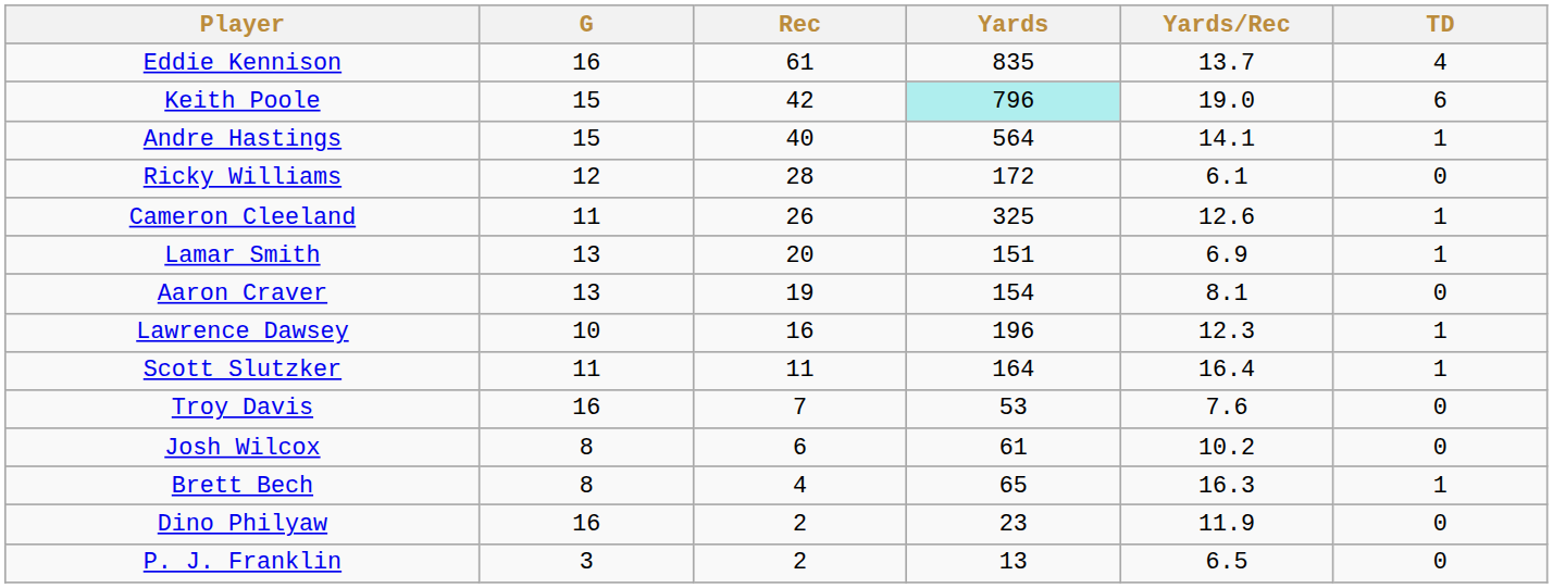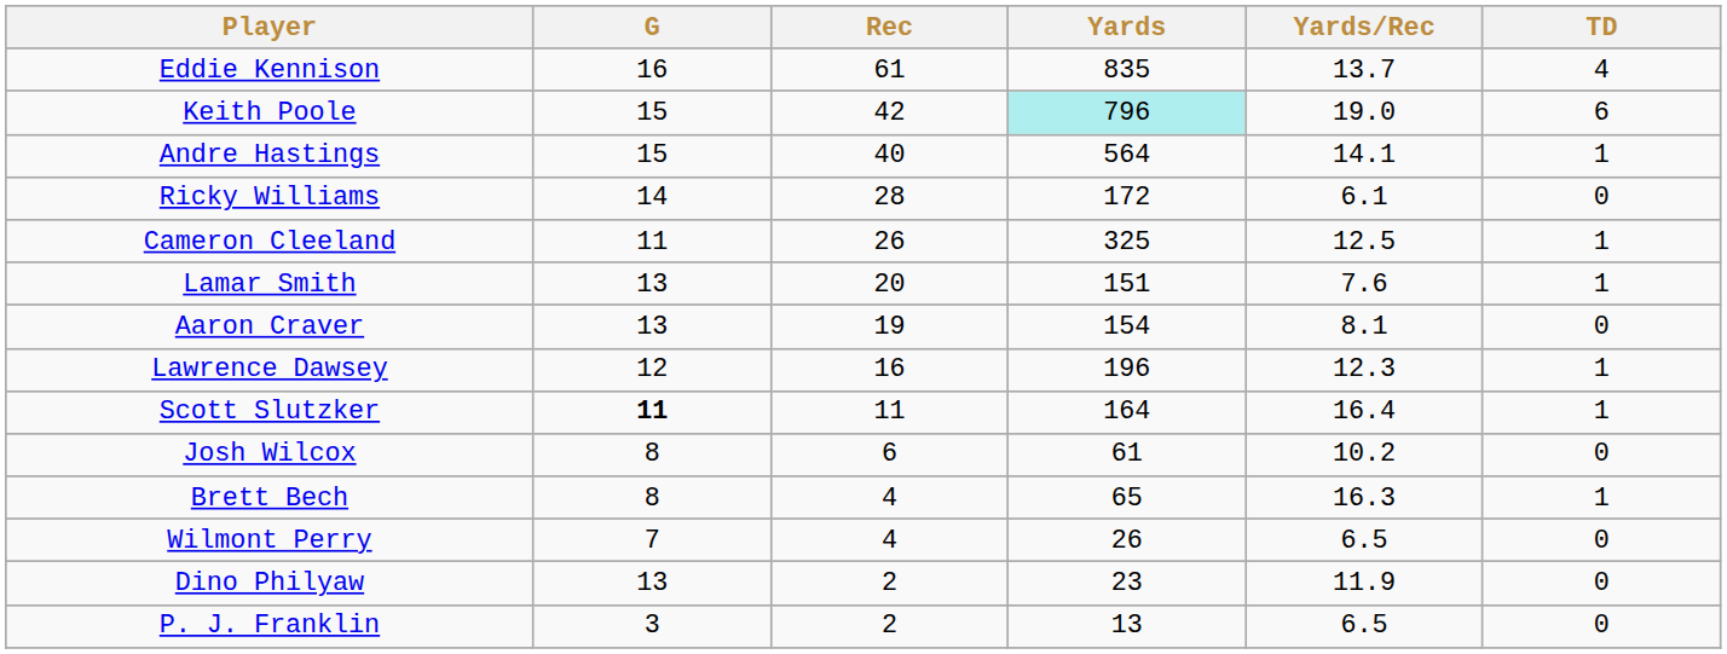Ricky Williams | G: 12 -> 14
Cameron Cleeland | Yards/Rec: 12.6 -> 12.5
Lamar Smith | Yards/Rec: 6.9 -> 7.6
Lawrence Dawsey | G: 10 -> 12
Scott Slutzker | G: normal -> bold
- row: Troy Davis | 16 | 7 | 53 | 7.6 | 0
+ row: Wilmont Perry | 7 | 4 | 26 | 6.5 | 0
Dino Philyaw | G: 16 -> 13
